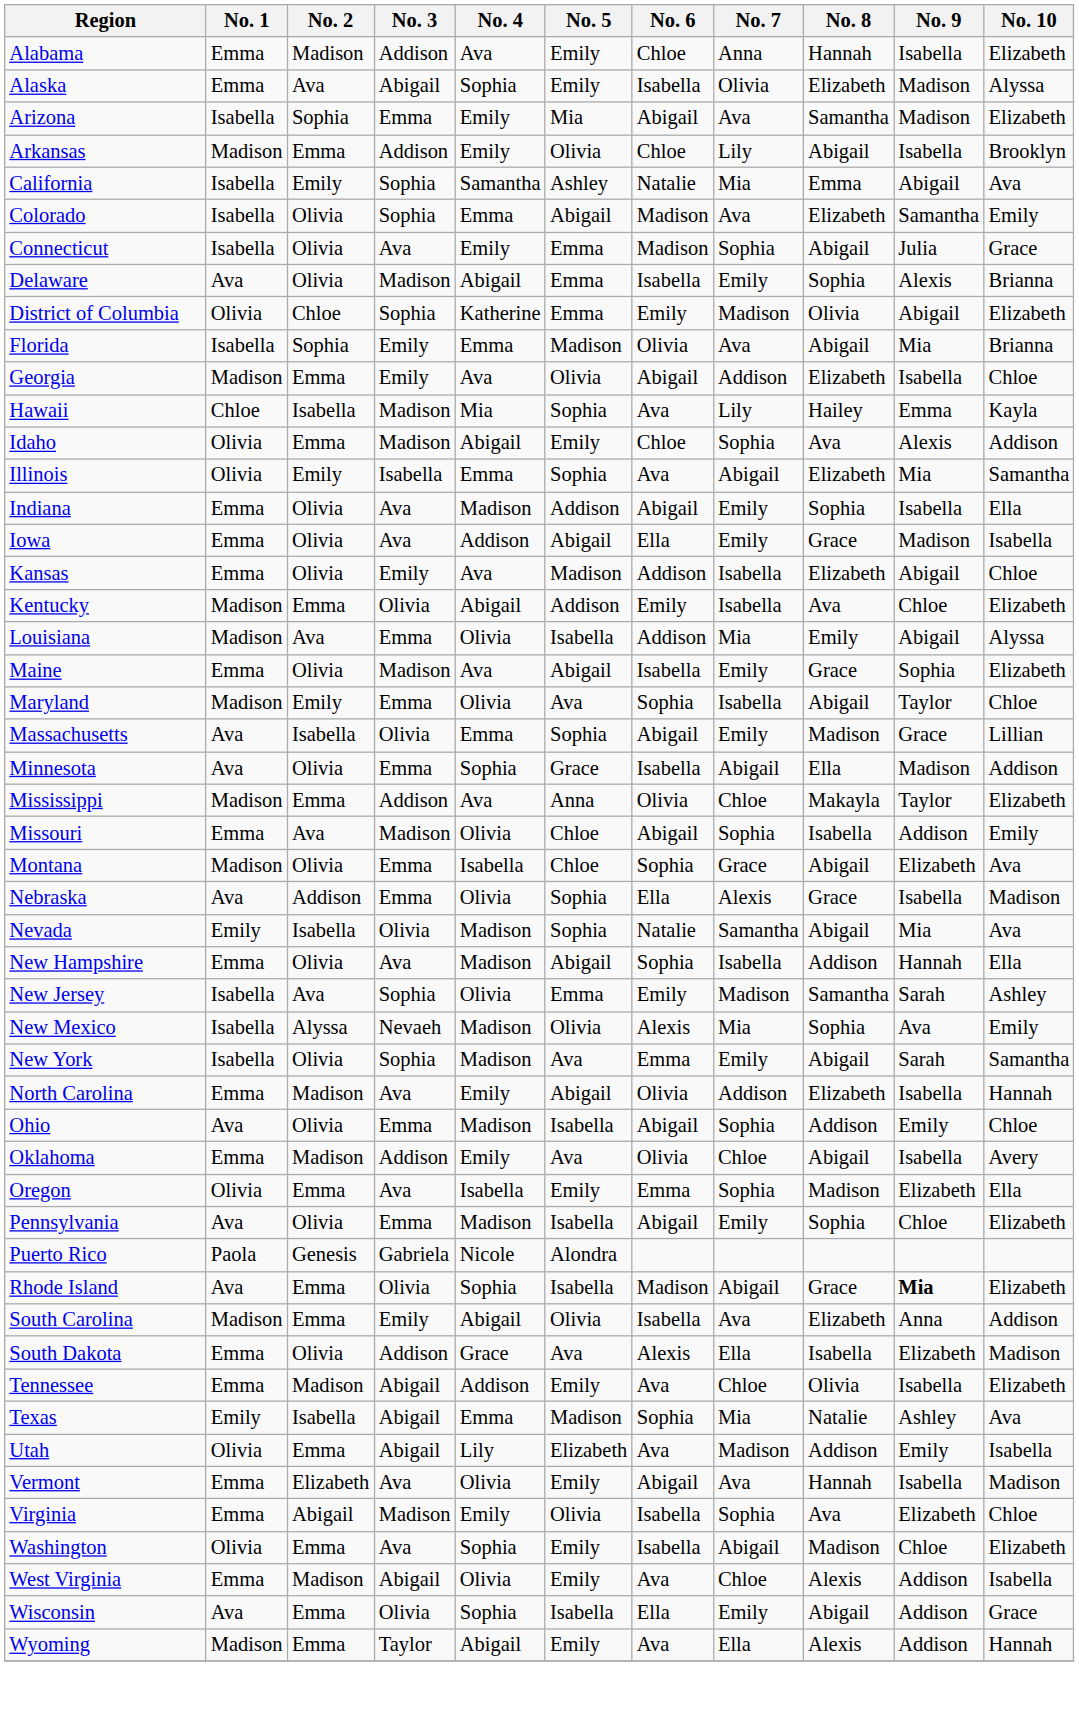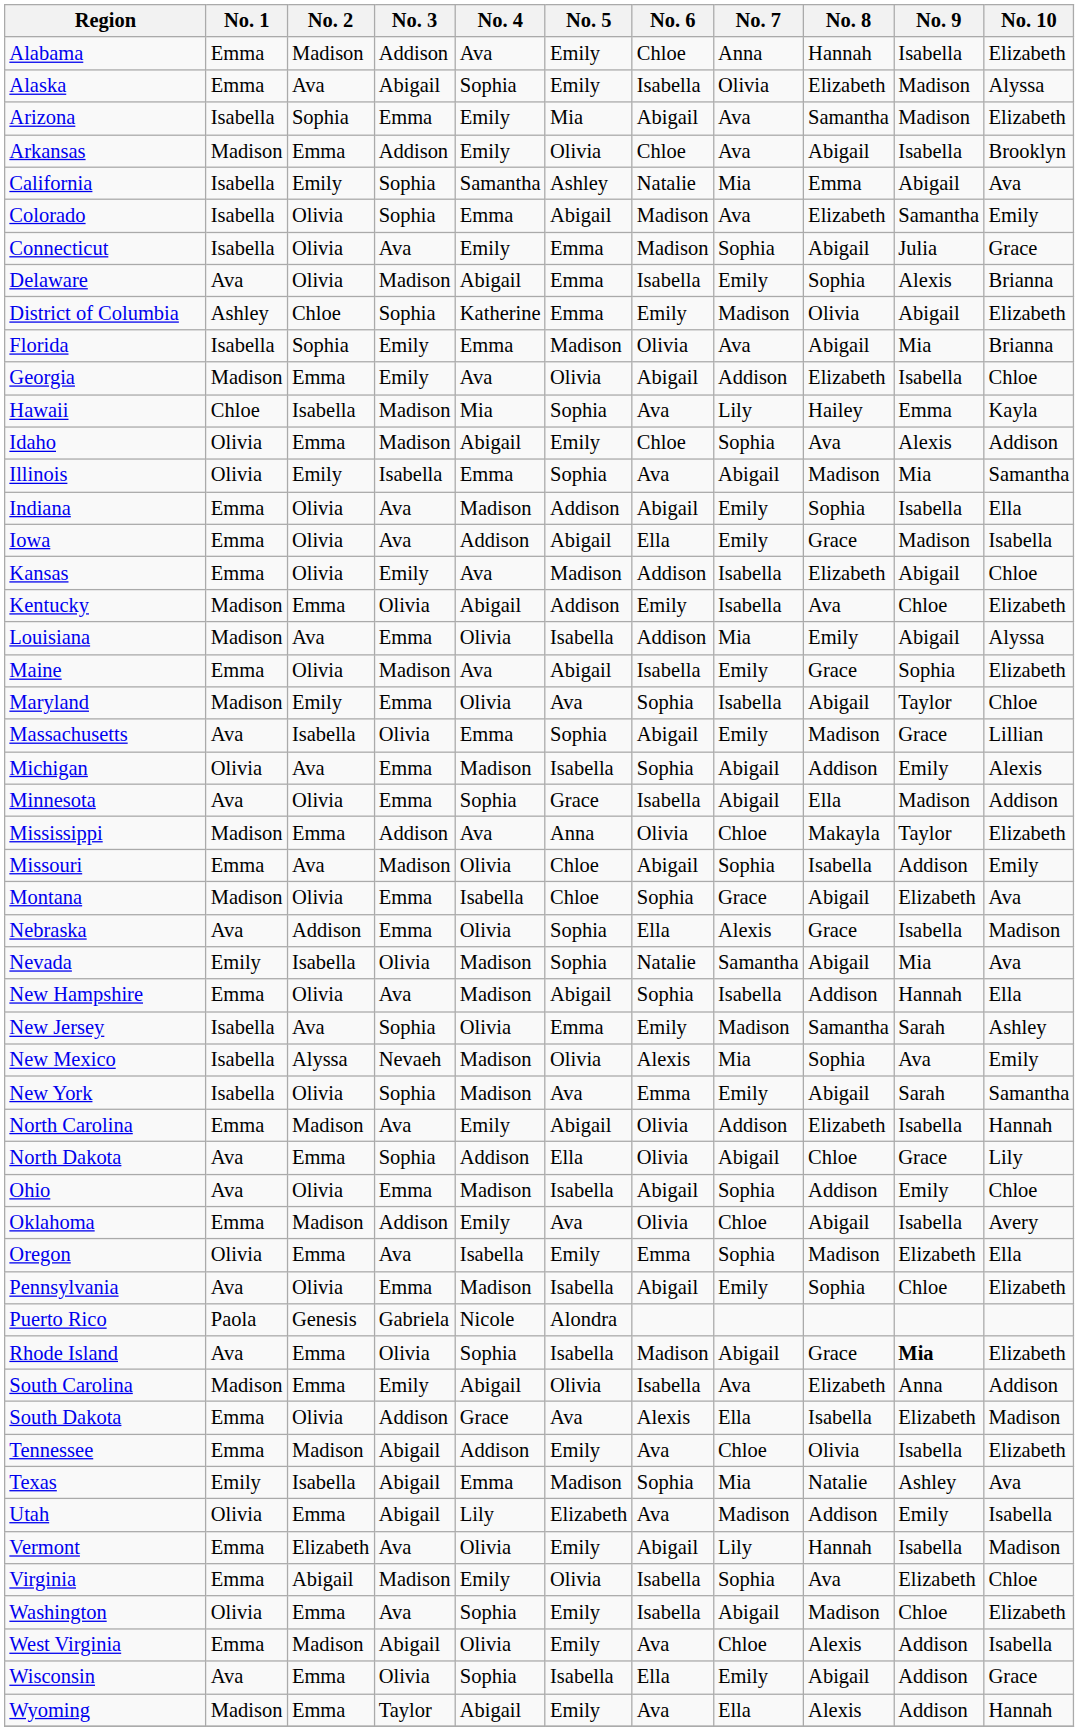Arkansas | No. 7: Lily -> Ava
District of Columbia | No. 1: Olivia -> Ashley
Illinois | No. 8: Elizabeth -> Madison
+ row: Michigan | Olivia | Ava | Emma | Madison | Isabella | Sophia | Abigail | Addison | Emily | Alexis
+ row: North Dakota | Ava | Emma | Sophia | Addison | Ella | Olivia | Abigail | Chloe | Grace | Lily
Vermont | No. 7: Ava -> Lily
